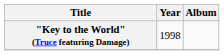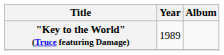"Key to the World" (Truce featuring Damage) | Year: 1998 -> 1989
